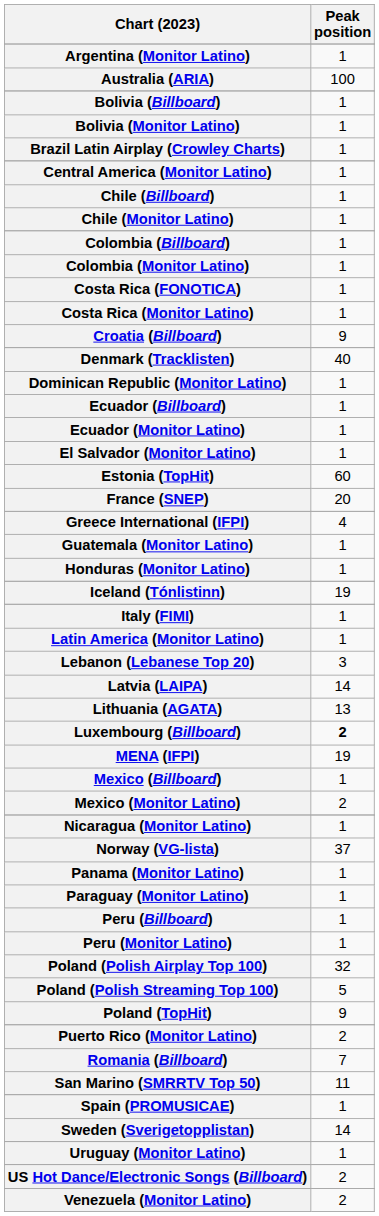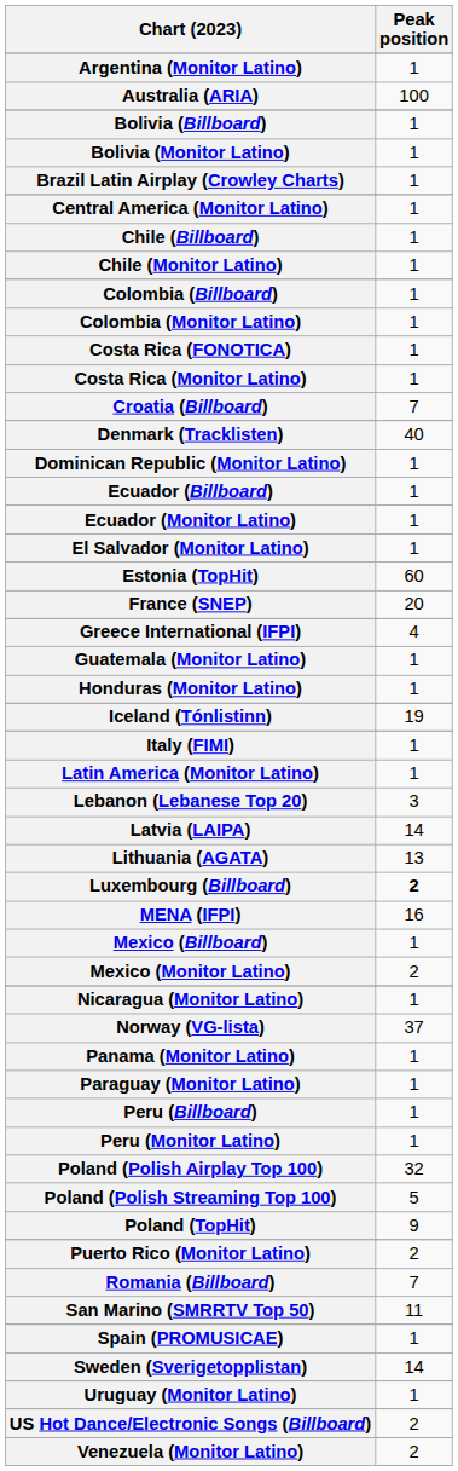Croatia (Billboard) | Peak position: 9 -> 7
MENA (IFPI) | Peak position: 19 -> 16
